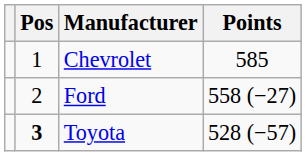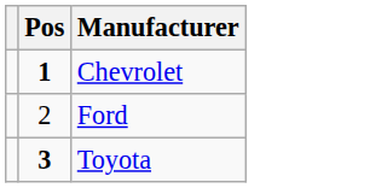- column: Points | 585 | 558 (−27) | 528 (−57)
Chevrolet | Pos: normal -> bold
